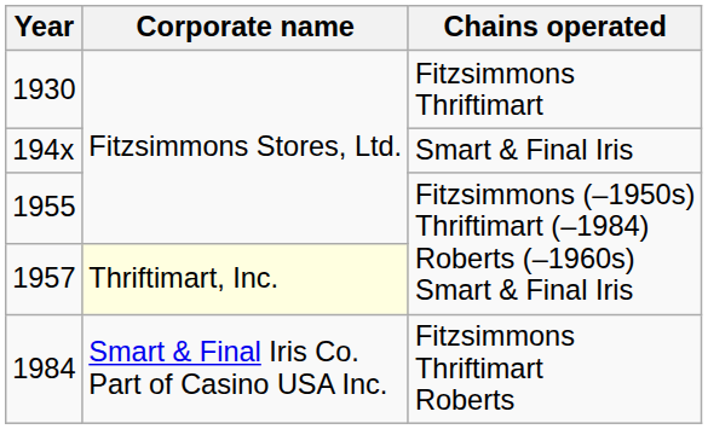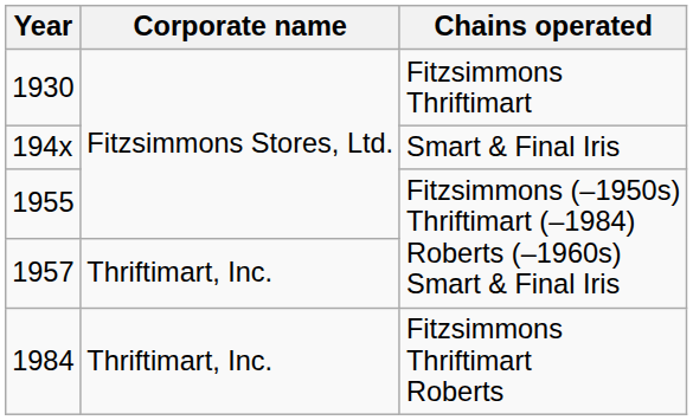1957 | Corporate name: lightyellow background -> no background
1984 | Corporate name: Smart & Final Iris Co. Part of Casino USA Inc. -> Thriftimart, Inc.
